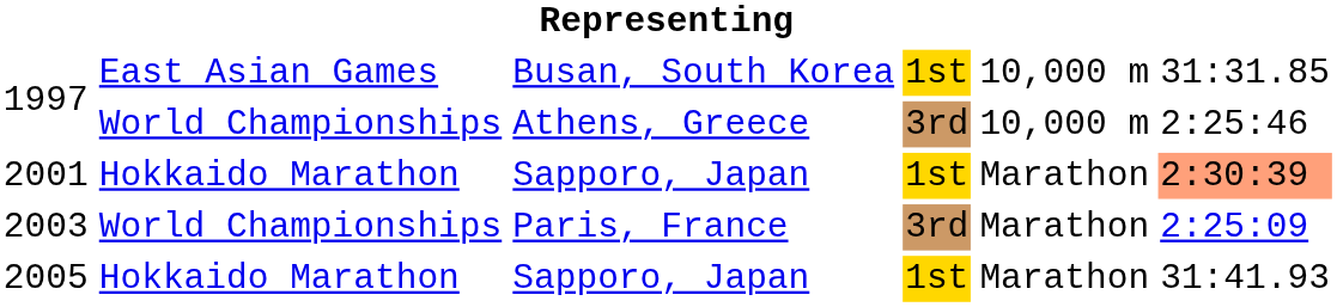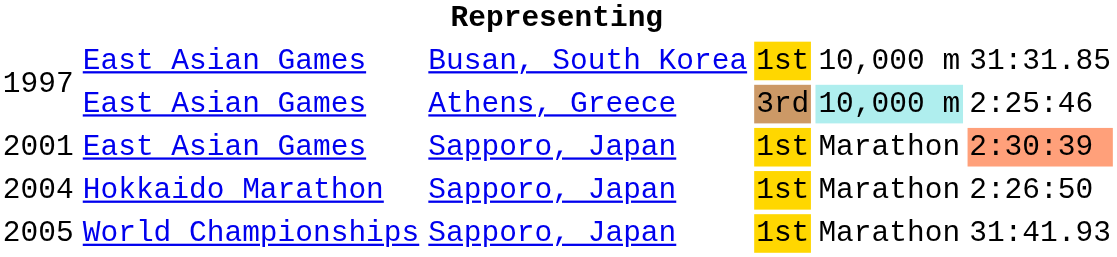1997 / Athens, Greece | column 2: World Championships -> East Asian Games
1997 / Athens, Greece | column 5: no background -> paleturquoise background
2001 | column 2: Hokkaido Marathon -> East Asian Games
- row: 2003 | World Championships | Paris, France | 3rd | Marathon | 2:25:09
+ row: 2004 | Hokkaido Marathon | Sapporo, Japan | 1st | Marathon | 2:26:50
2005 | column 2: Hokkaido Marathon -> World Championships
